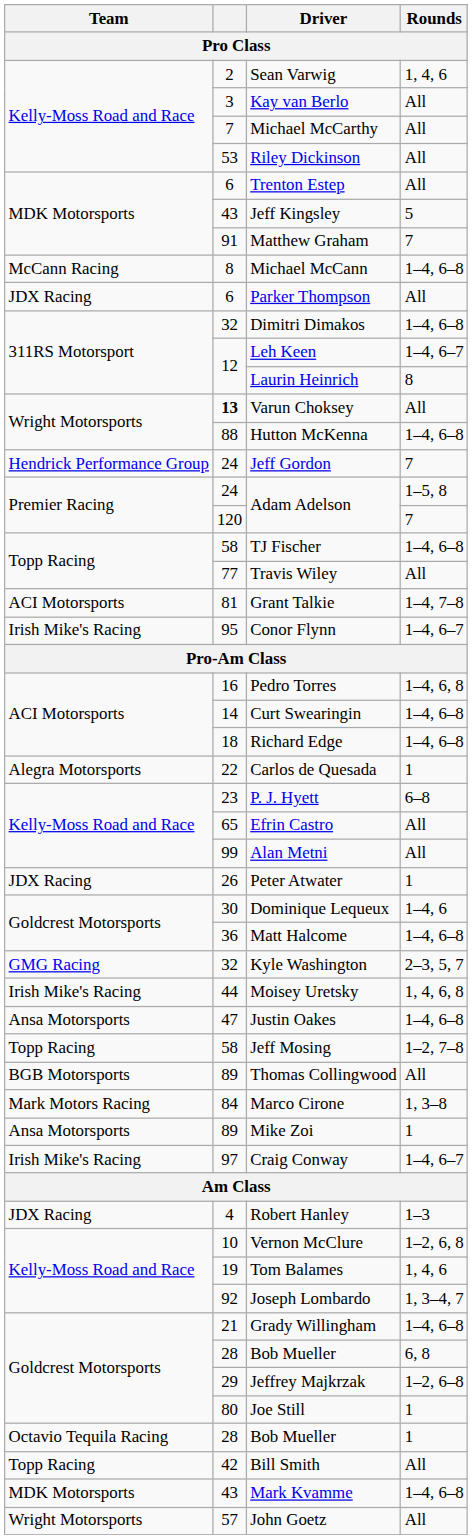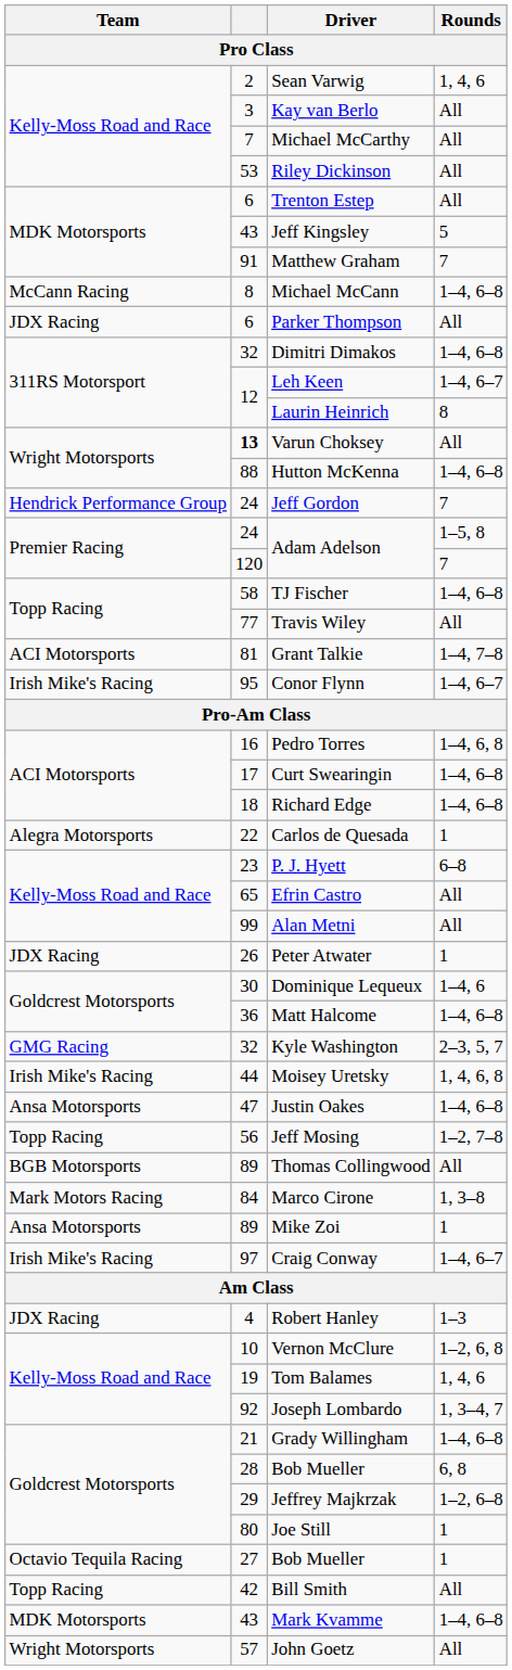Curt Swearingin | column 2: 14 -> 17
Jeff Mosing | column 2: 58 -> 56
Bob Mueller / 1 | column 2: 28 -> 27
